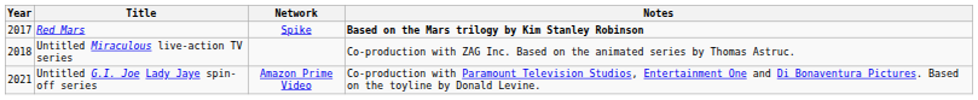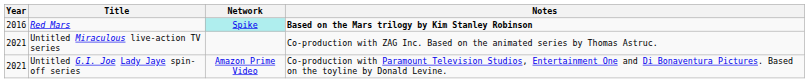Red Mars | Year: 2017 -> 2016
Red Mars | Network: no background -> paleturquoise background
Untitled Miraculous live-action TV series | Year: 2018 -> 2021
